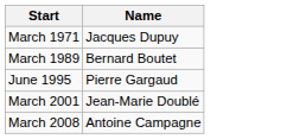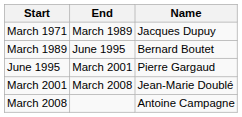+ column: End | March 1989 | June 1995 | March 2001 | March 2008
